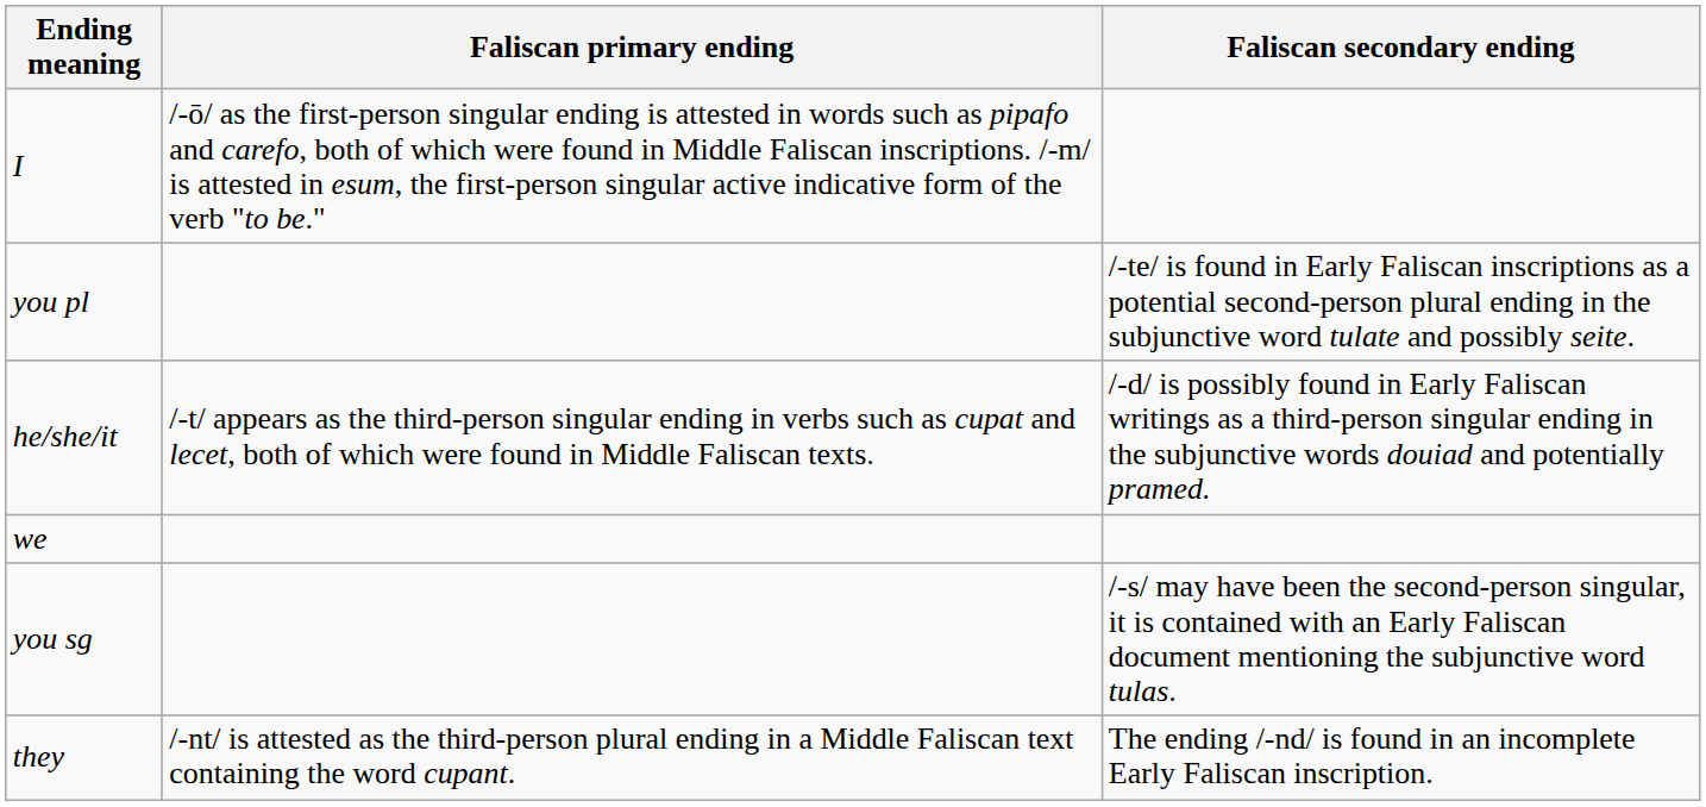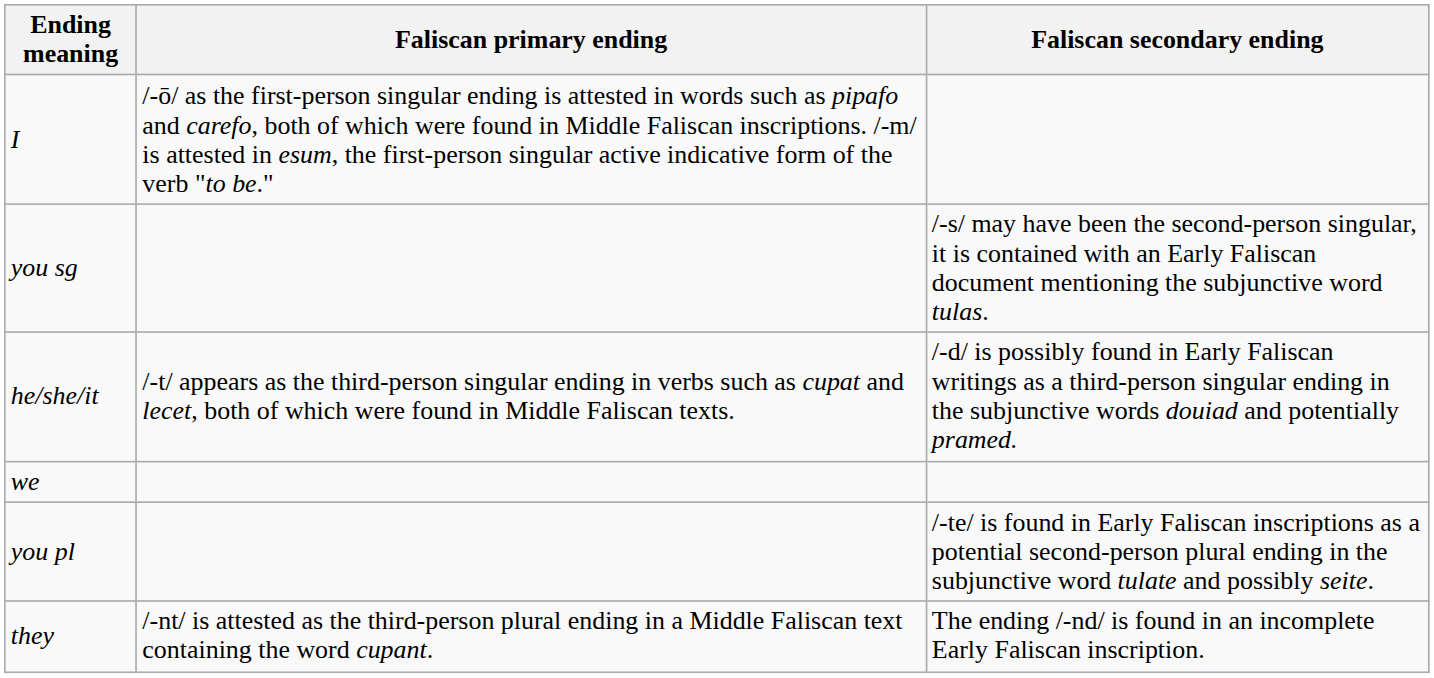rows swapped: you sg <-> you pl
